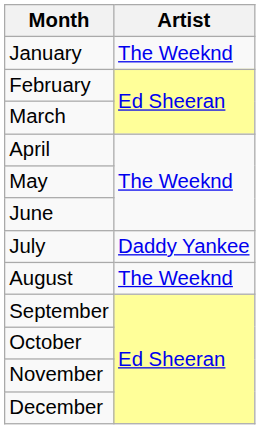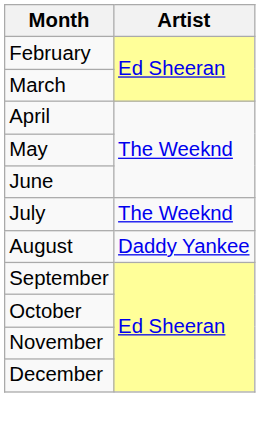- row: January | The Weeknd
July | Artist: Daddy Yankee -> The Weeknd
August | Artist: The Weeknd -> Daddy Yankee
